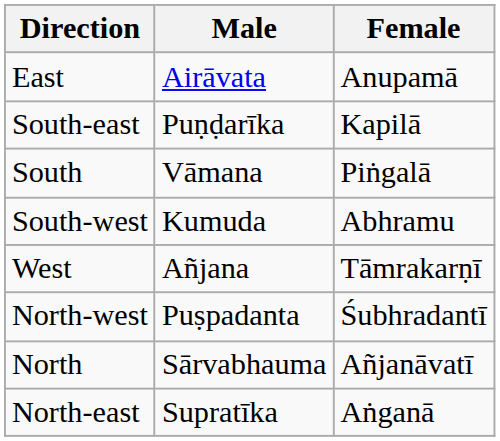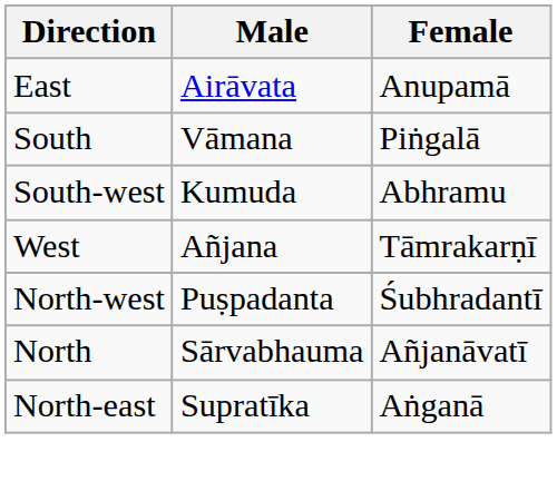- row: South-east | Puṇḍarīka | Kapilā
